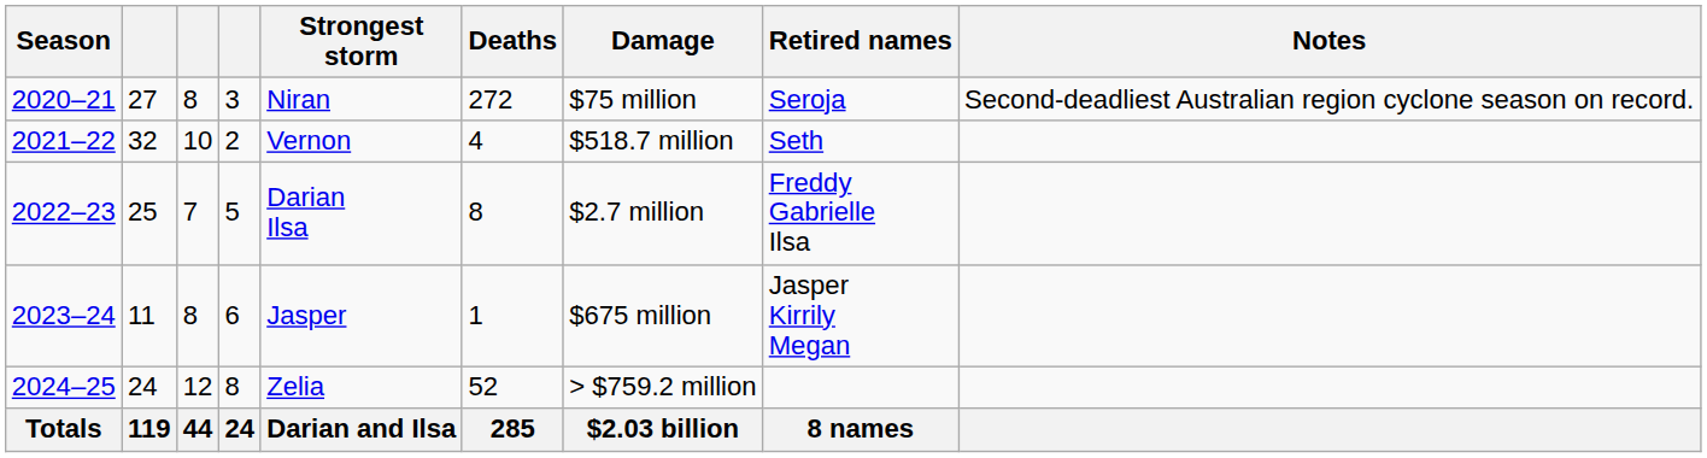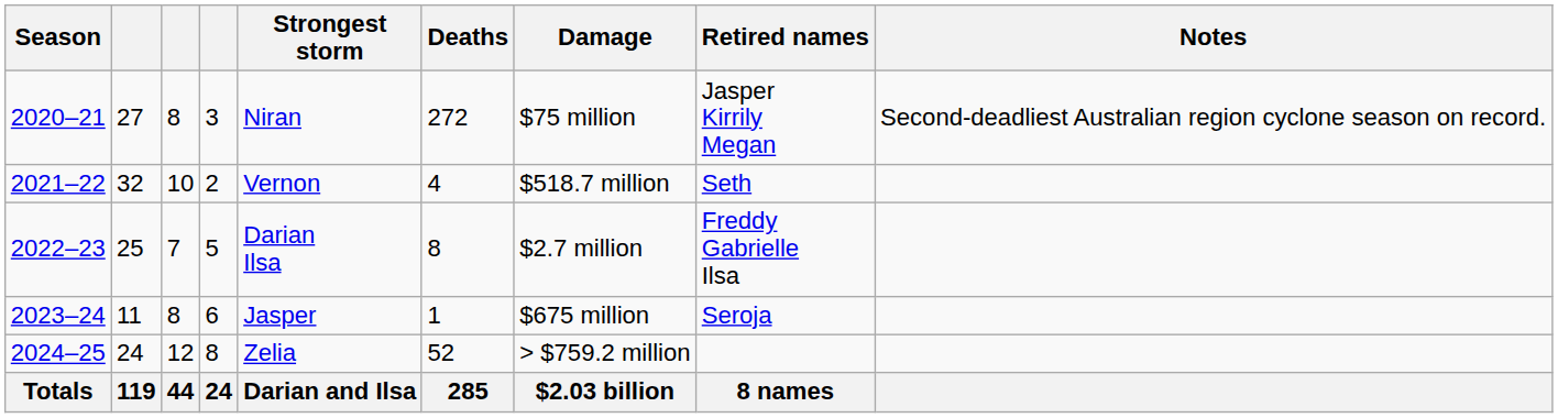2020–21 | Retired names: Seroja -> Jasper Kirrily Megan
2023–24 | Retired names: Jasper Kirrily Megan -> Seroja
